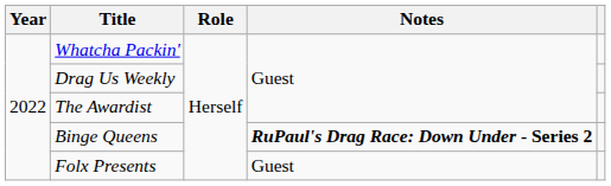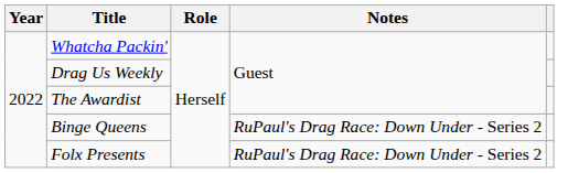Binge Queens | Notes: bold -> normal
Folx Presents | Notes: Guest -> RuPaul's Drag Race: Down Under - Series 2
